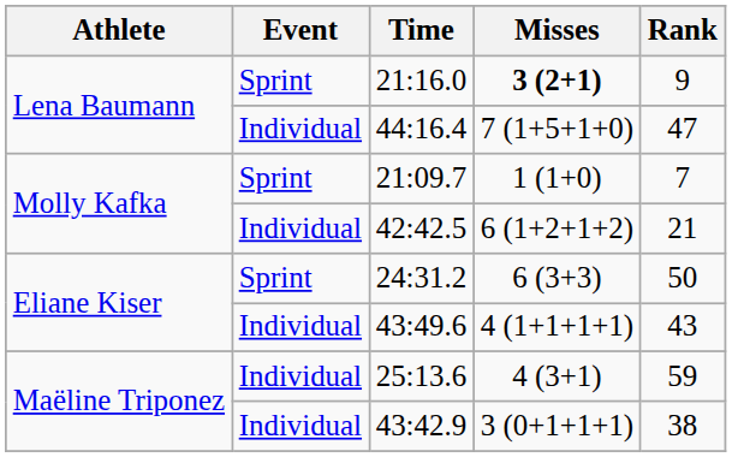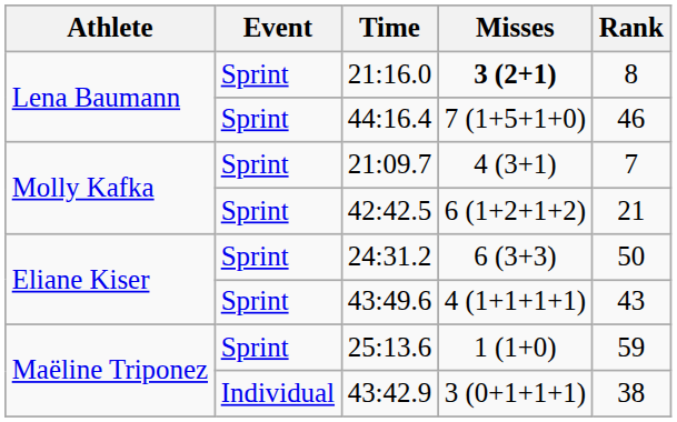21:16.0 | Rank: 9 -> 8
44:16.4 | Event: Individual -> Sprint
44:16.4 | Rank: 47 -> 46
21:09.7 | Misses: 1 (1+0) -> 4 (3+1)
42:42.5 | Event: Individual -> Sprint
43:49.6 | Event: Individual -> Sprint
25:13.6 | Event: Individual -> Sprint
25:13.6 | Misses: 4 (3+1) -> 1 (1+0)
